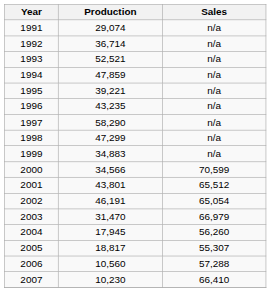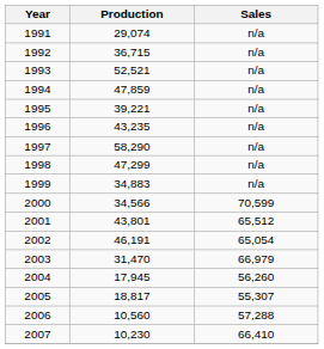1992 | Production: 36,714 -> 36,715
